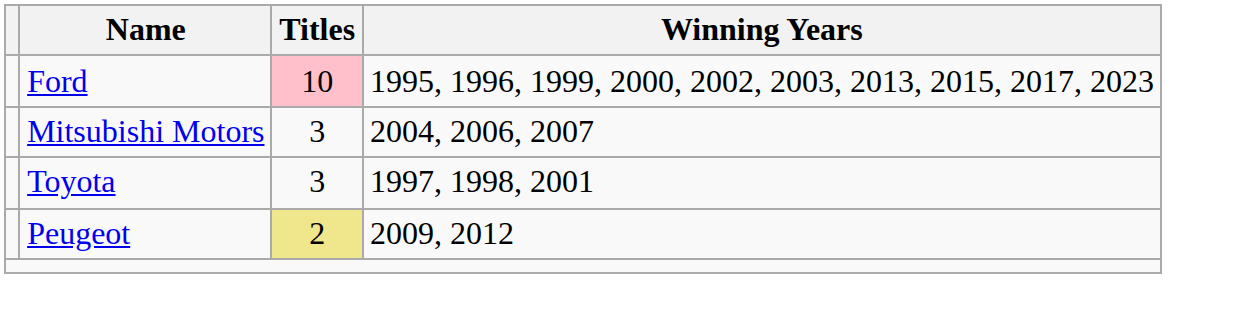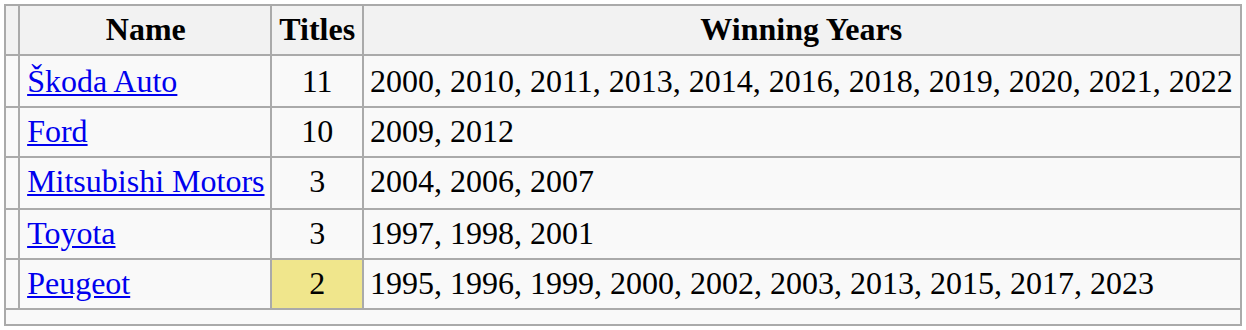+ row: Škoda Auto | 11 | 2000, 2010, 2011, 2013, 2014, 2016, 2018, 2019, 2020, 2021, 2022
Ford | Titles: pink background -> no background
Ford | Winning Years: 1995, 1996, 1999, 2000, 2002, 2003, 2013, 2015, 2017, 2023 -> 2009, 2012
Peugeot | Winning Years: 2009, 2012 -> 1995, 1996, 1999, 2000, 2002, 2003, 2013, 2015, 2017, 2023
